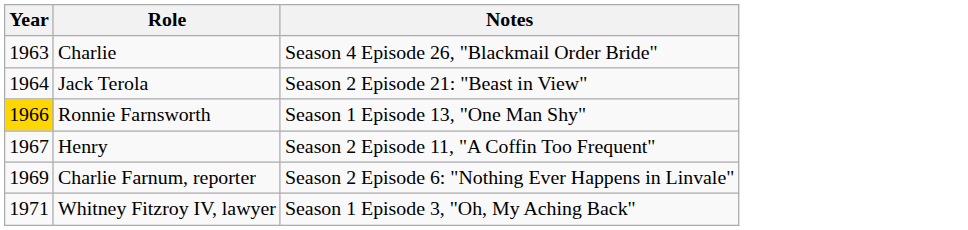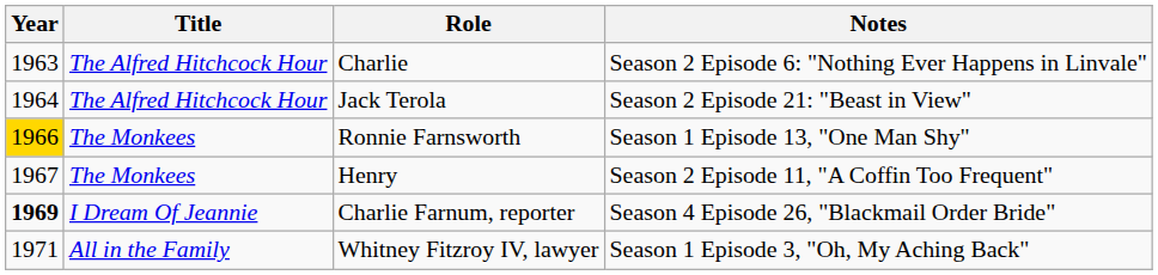+ column: Title | The Alfred Hitchcock Hour | The Alfred Hitchcock Hour | The Monkees | The Monkees | I Dream Of Jeannie | All in the Family
Charlie | Notes: Season 4 Episode 26, "Blackmail Order Bride" -> Season 2 Episode 6: "Nothing Ever Happens in Linvale"
Charlie Farnum, reporter | Year: normal -> bold
Charlie Farnum, reporter | Notes: Season 2 Episode 6: "Nothing Ever Happens in Linvale" -> Season 4 Episode 26, "Blackmail Order Bride"
